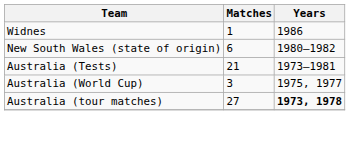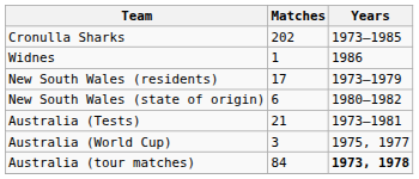+ row: Cronulla Sharks | 202 | 1973–1985
+ row: New South Wales (residents) | 17 | 1973–1979
Australia (tour matches) | Matches: 27 -> 84
